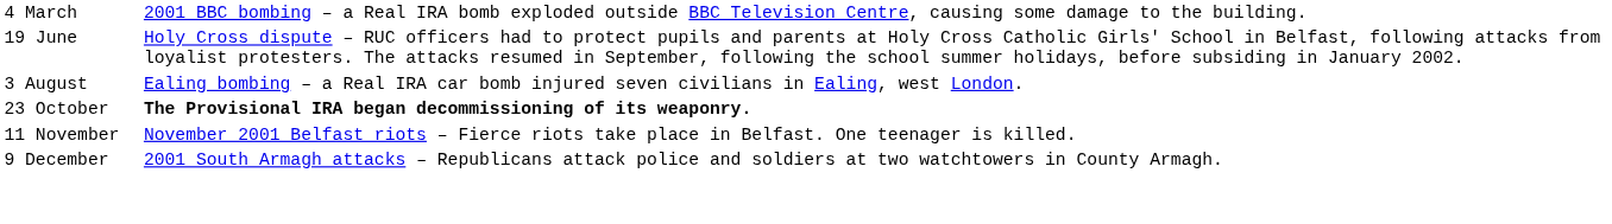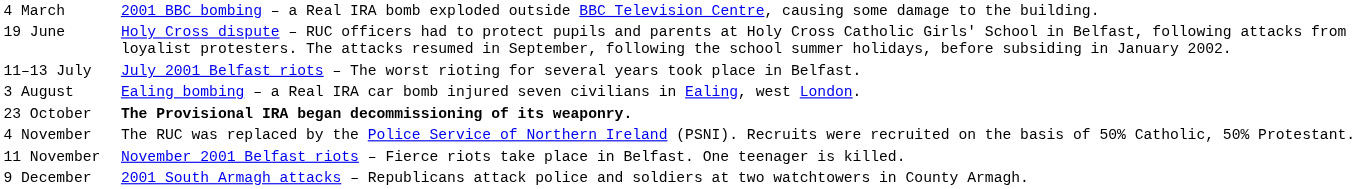+ row: 11–13 July | July 2001 Belfast riots – The worst rioting for several years took place in Belfast.
+ row: 4 November | The RUC was replaced by the Police Service of Northern Ireland (PSNI). Recruits were recruited on the basis of 50% Catholic, 50% Protestant.
